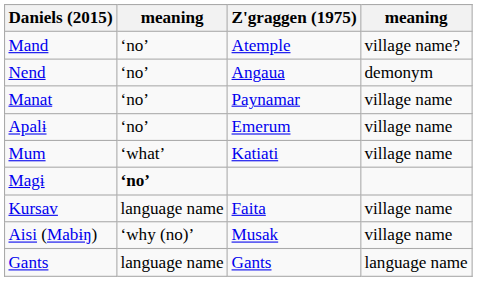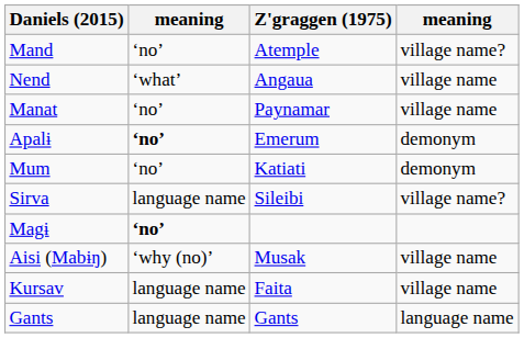Nend | column 2: ‘no’ -> ‘what’
Nend | column 4: demonym -> village name
Apalɨ | column 2: normal -> bold
Apalɨ | column 4: village name -> demonym
Mum | column 2: ‘what’ -> ‘no’
Mum | column 4: village name -> demonym
+ row: Sirva | language name | Sileibi | village name?
rows swapped: Aisi (Mabɨŋ) <-> Kursav
